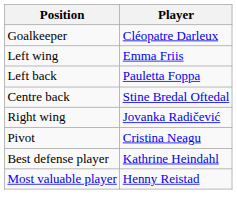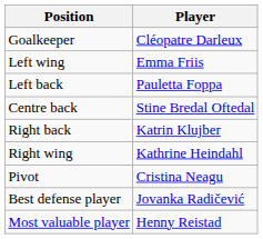+ row: Right back | Katrin Klujber
Right wing | Player: Jovanka Radičević -> Kathrine Heindahl
Best defense player | Player: Kathrine Heindahl -> Jovanka Radičević
